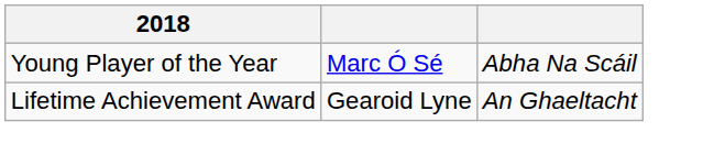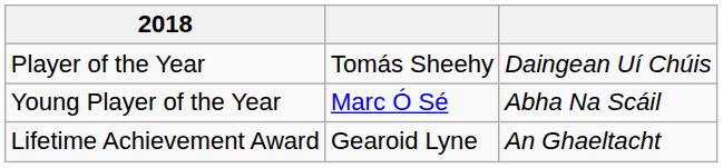+ row: Player of the Year | Tomás Sheehy | Daingean Uí Chúis
